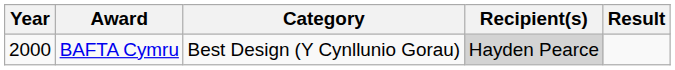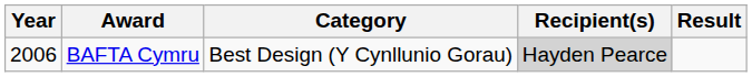BAFTA Cymru | Year: 2000 -> 2006
